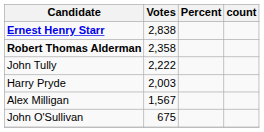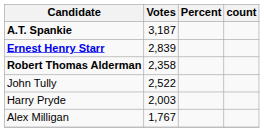+ row: A.T. Spankie | 3,187
Ernest Henry Starr | Votes: 2,838 -> 2,839
John Tully | Votes: 2,222 -> 2,522
Alex Milligan | Votes: 1,567 -> 1,767
- row: John O'Sullivan | 675
